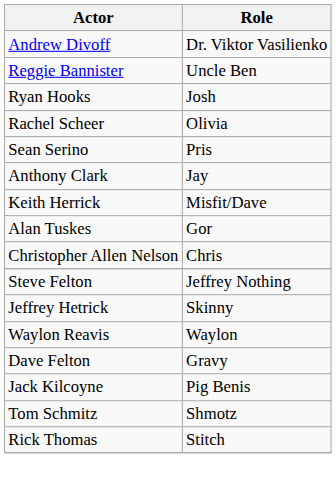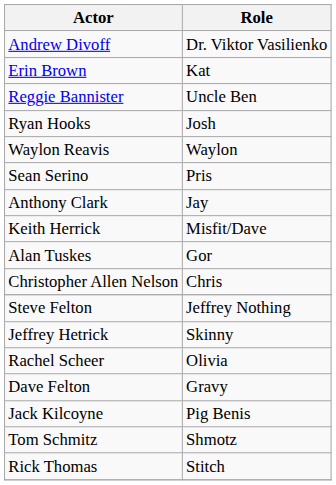+ row: Erin Brown | Kat
rows swapped: Rachel Scheer <-> Waylon Reavis
